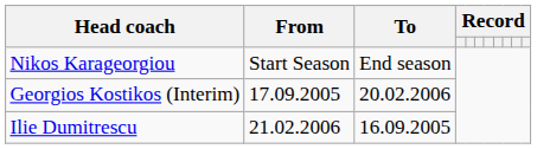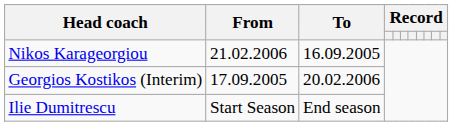Nikos Karageorgiou | From: Start Season -> 21.02.2006
Nikos Karageorgiou | To: End season -> 16.09.2005
Ilie Dumitrescu | From: 21.02.2006 -> Start Season
Ilie Dumitrescu | To: 16.09.2005 -> End season
